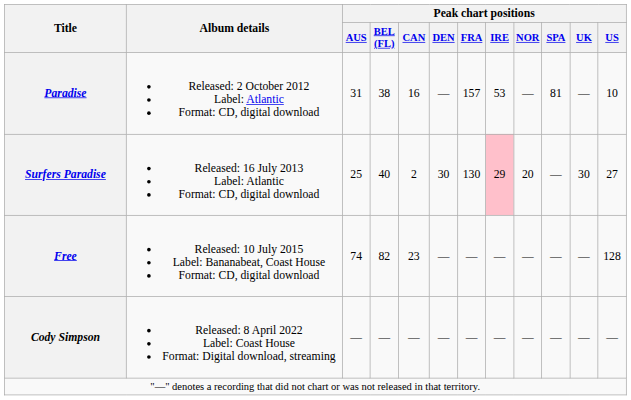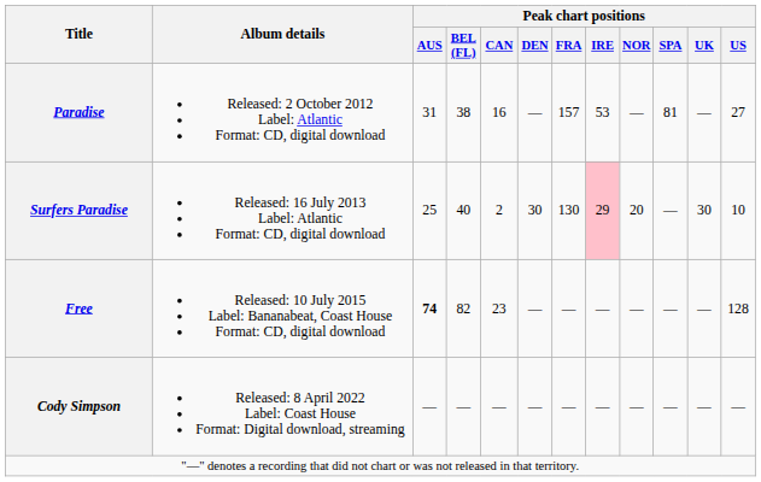Paradise | Peak chart positions / US: 10 -> 27
Surfers Paradise | Peak chart positions / US: 27 -> 10
Free | Peak chart positions / AUS: normal -> bold
